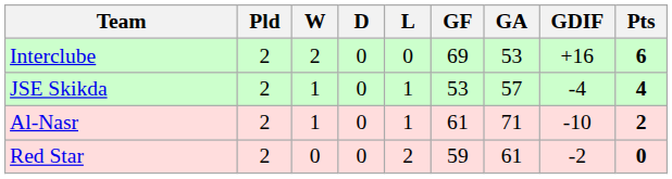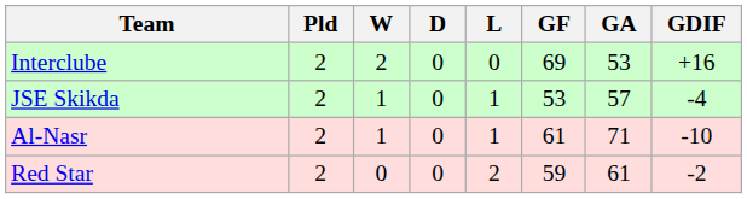- column: Pts | 6 | 4 | 2 | 0
